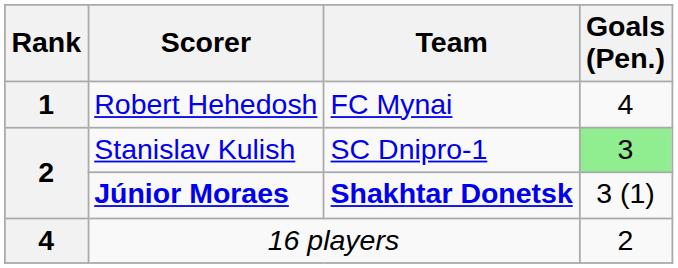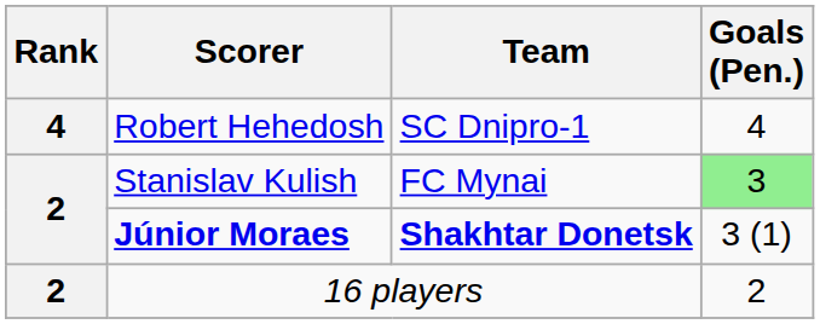Robert Hehedosh | Rank: 1 -> 4
Robert Hehedosh | Team: FC Mynai -> SC Dnipro-1
Stanislav Kulish | Team: SC Dnipro-1 -> FC Mynai
16 players | Rank: 4 -> 2
